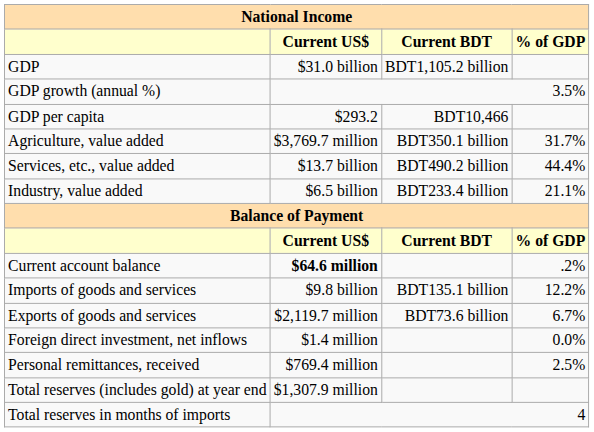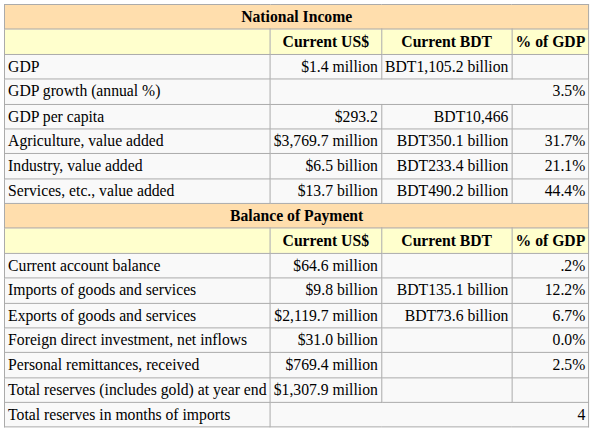GDP | Current US$: $31.0 billion -> $1.4 million
rows swapped: Industry, value added <-> Services, etc., value added
Current account balance | Current US$: bold -> normal
Foreign direct investment, net inflows | Current US$: $1.4 million -> $31.0 billion
